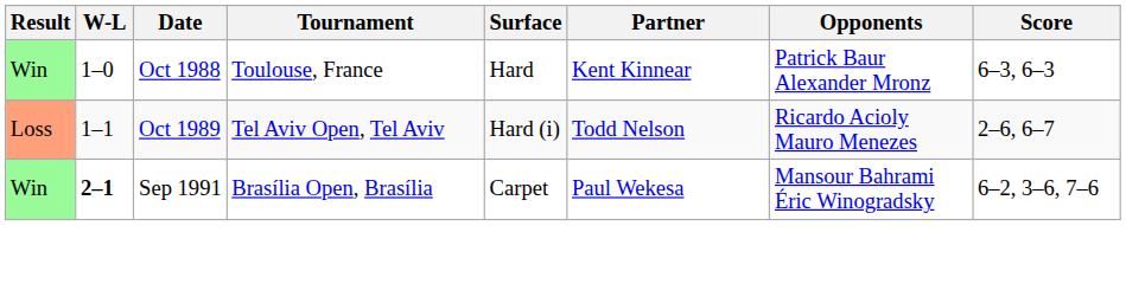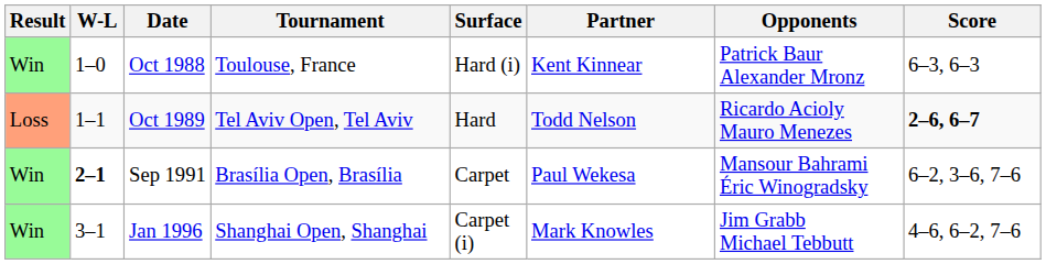Oct 1988 | Surface: Hard -> Hard (i)
Oct 1989 | Surface: Hard (i) -> Hard
Oct 1989 | Score: normal -> bold
+ row: Win | 3–1 | Jan 1996 | Shanghai Open, Shanghai | Carpet (i) | Mark Knowles | Jim Grabb Michael Tebbutt | 4–6, 6–2, 7–6
